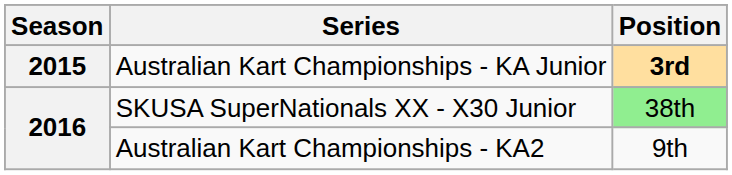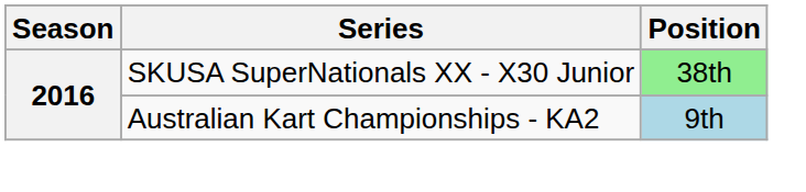- row: 2015 | Australian Kart Championships - KA Junior | 3rd
Australian Kart Championships - KA2 | Position: no background -> lightblue background
